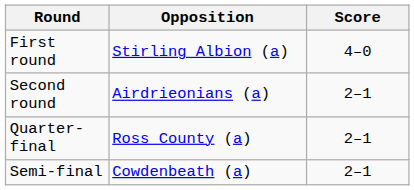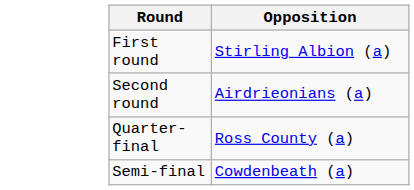- column: Score | 4–0 | 2–1 | 2–1 | 2–1
